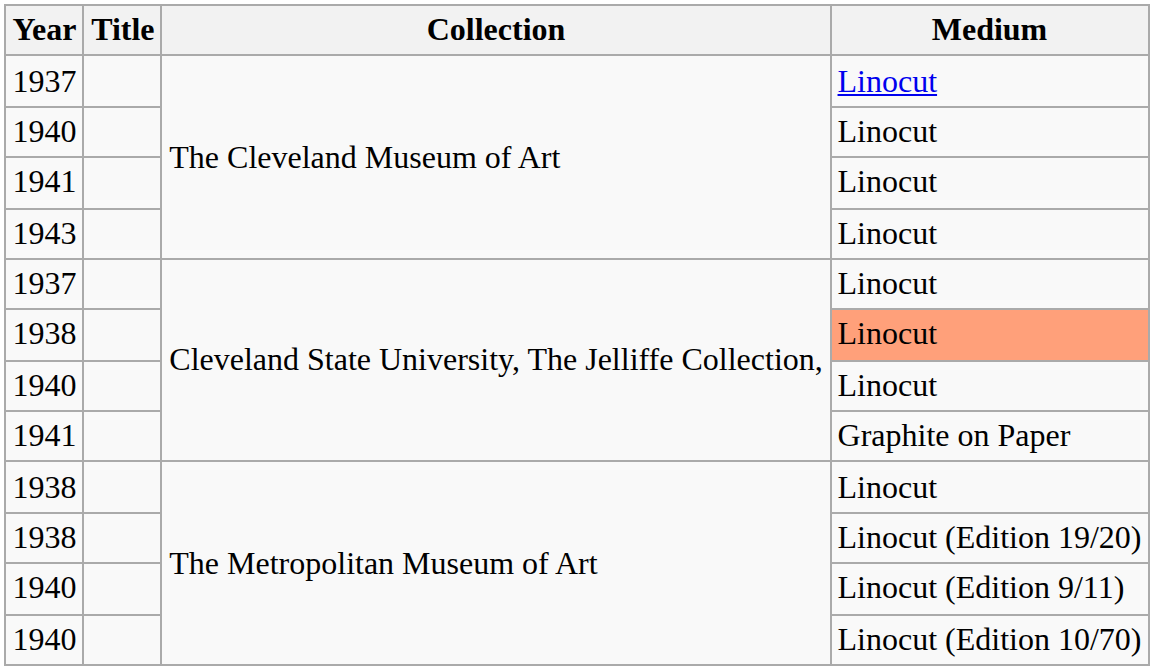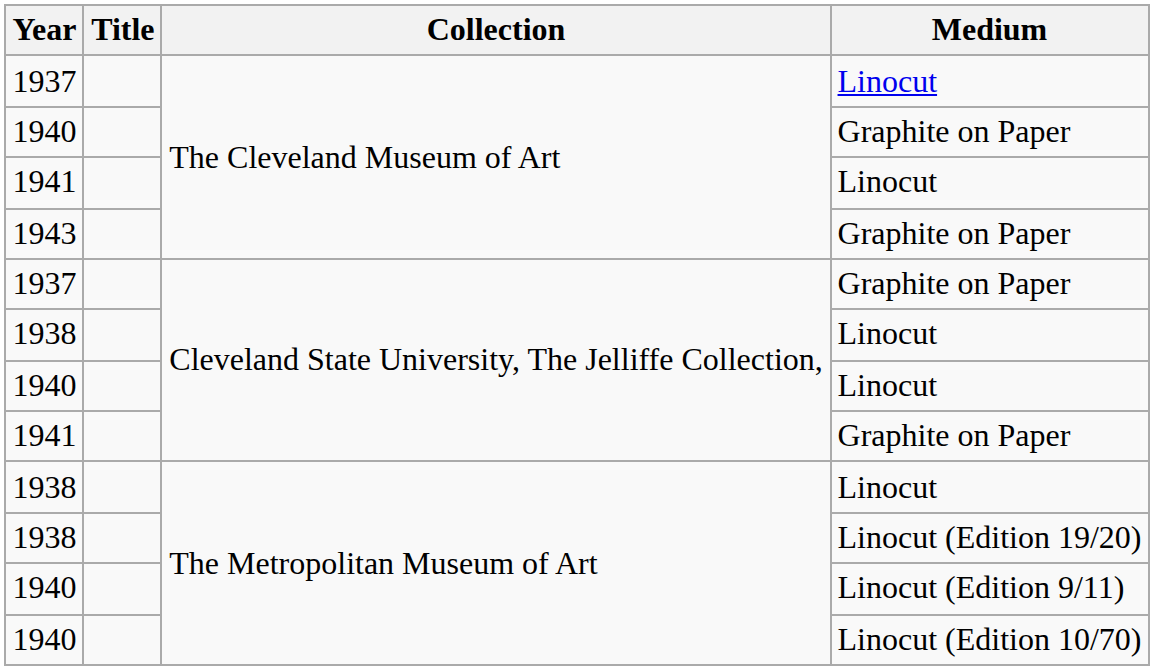1940 / The Cleveland Museum of Art | Medium: Linocut -> Graphite on Paper
1943 | Medium: Linocut -> Graphite on Paper
1937 / Cleveland State University, The Jelliffe Collection, | Medium: Linocut -> Graphite on Paper
1938 / Cleveland State University, The Jelliffe Collection, | Medium: lightsalmon background -> no background
